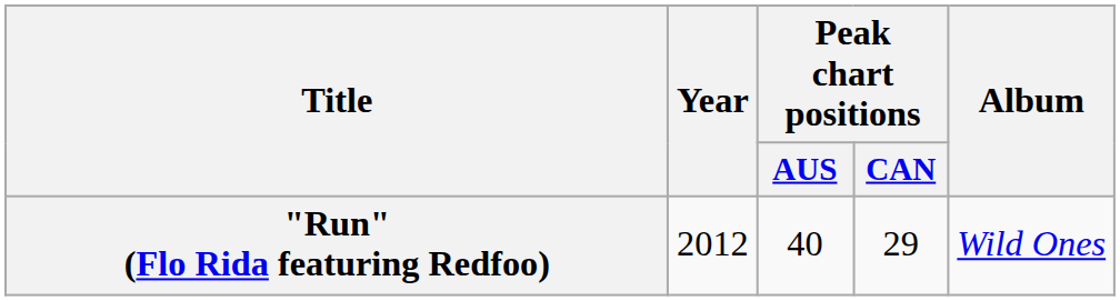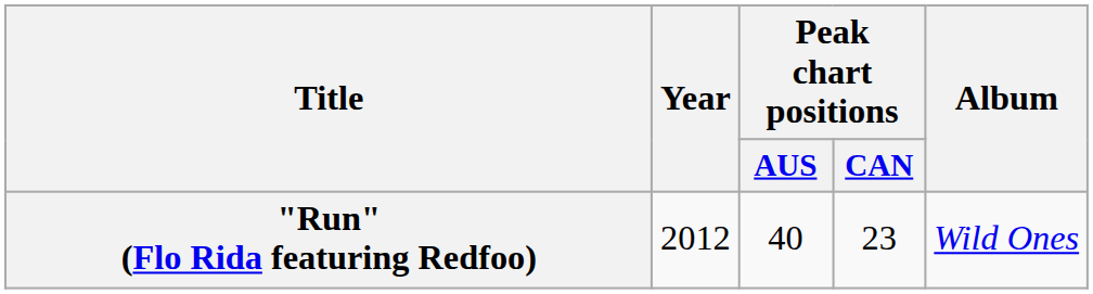"Run" (Flo Rida featuring Redfoo) | Peak chart positions / CAN: 29 -> 23
